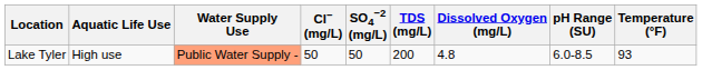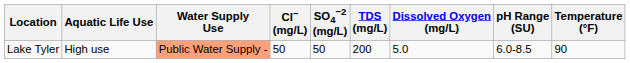Lake Tyler | Dissolved Oxygen (mg/L): 4.8 -> 5.0
Lake Tyler | Temperature (°F): 93 -> 90
